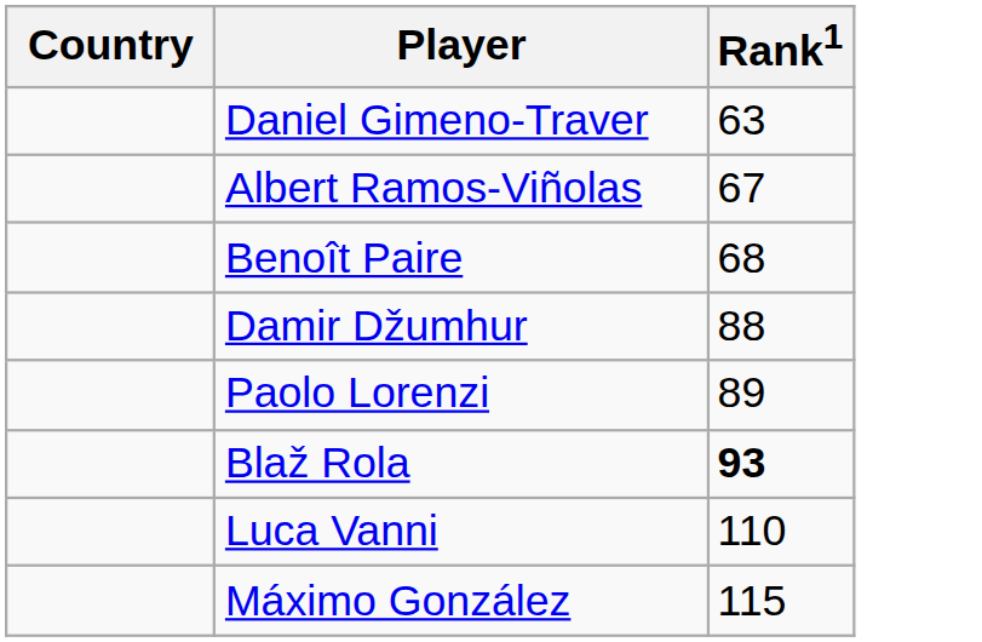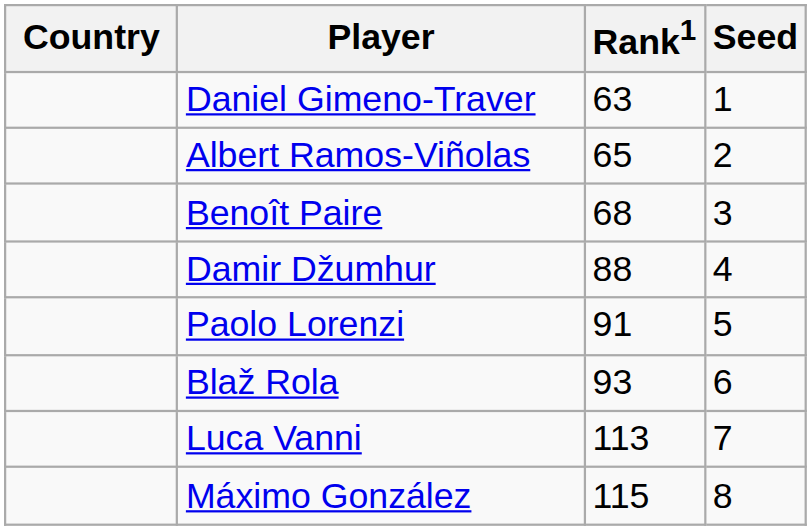+ column: Seed | 1 | 2 | 3 | 4 | 5 | 6 | 7 | 8
Albert Ramos-Viñolas | Rank1: 67 -> 65
Paolo Lorenzi | Rank1: 89 -> 91
Blaž Rola | Rank1: bold -> normal
Luca Vanni | Rank1: 110 -> 113
